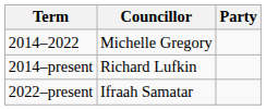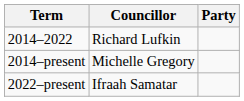2014–2022 | Councillor: Michelle Gregory -> Richard Lufkin
2014–present | Councillor: Richard Lufkin -> Michelle Gregory
